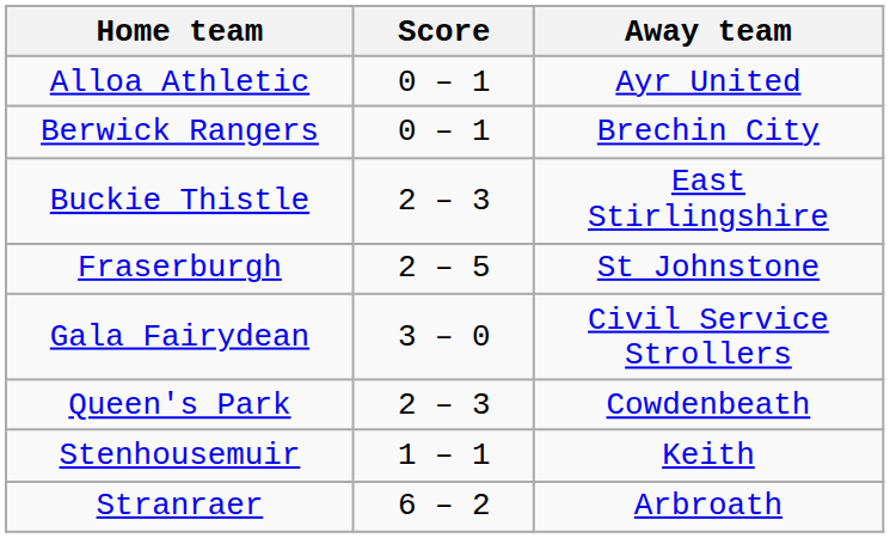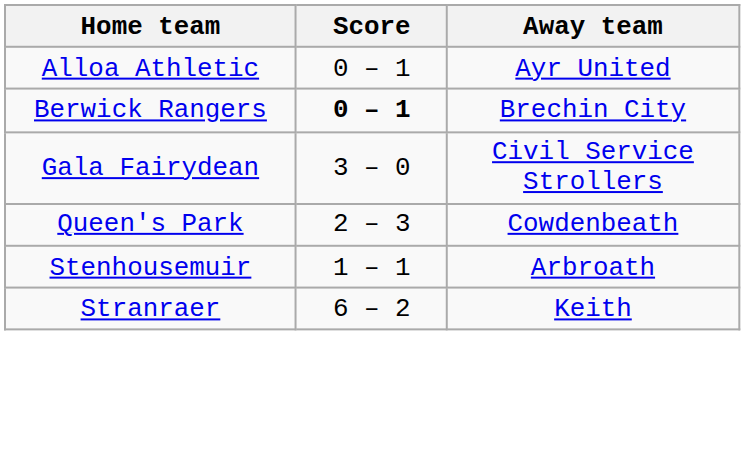Berwick Rangers | Score: normal -> bold
- row: Buckie Thistle | 2 – 3 | East Stirlingshire
- row: Fraserburgh | 2 – 5 | St Johnstone
Stenhousemuir | Away team: Keith -> Arbroath
Stranraer | Away team: Arbroath -> Keith
